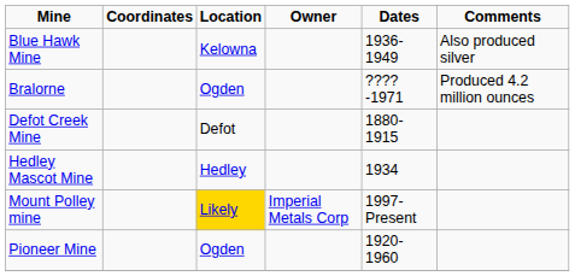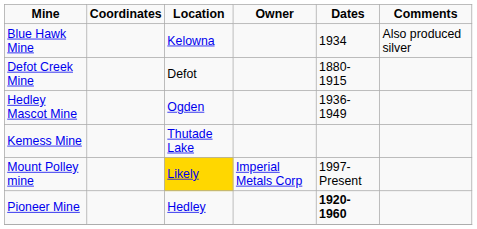Blue Hawk Mine | Dates: 1936-1949 -> 1934
- row: Bralorne | Ogden | ????-1971 | Produced 4.2 million ounces
Hedley Mascot Mine | Location: Hedley -> Ogden
Hedley Mascot Mine | Dates: 1934 -> 1936-1949
+ row: Kemess Mine | Thutade Lake
Pioneer Mine | Location: Ogden -> Hedley
Pioneer Mine | Dates: normal -> bold
